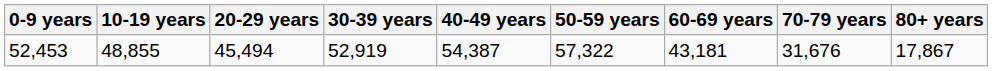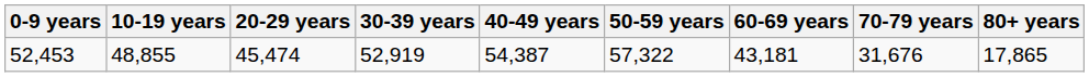52,453 | 20-29 years: 45,494 -> 45,474
52,453 | 80+ years: 17,867 -> 17,865
